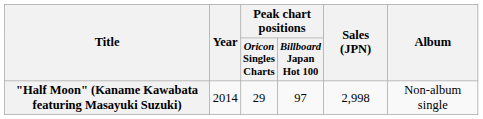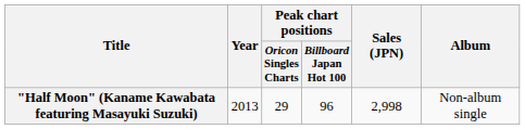"Half Moon" (Kaname Kawabata featuring Masayuki Suzuki) | Year: 2014 -> 2013
"Half Moon" (Kaname Kawabata featuring Masayuki Suzuki) | Peak chart positions / Billboard Japan Hot 100: 97 -> 96
